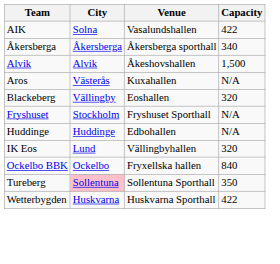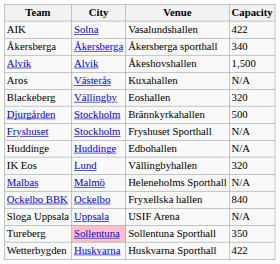+ row: Djurgården | Stockholm | Brännkyrkahallen | 500
+ row: Malbas | Malmö | Heleneholms Sporthall | N/A
+ row: Sloga Uppsala | Uppsala | USIF Arena | N/A
